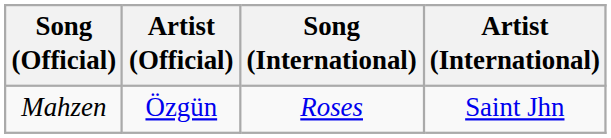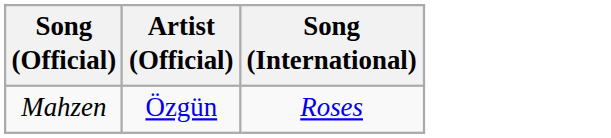- column: Artist (International) | Saint Jhn
